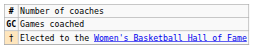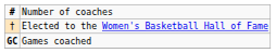rows swapped: GC <-> †
